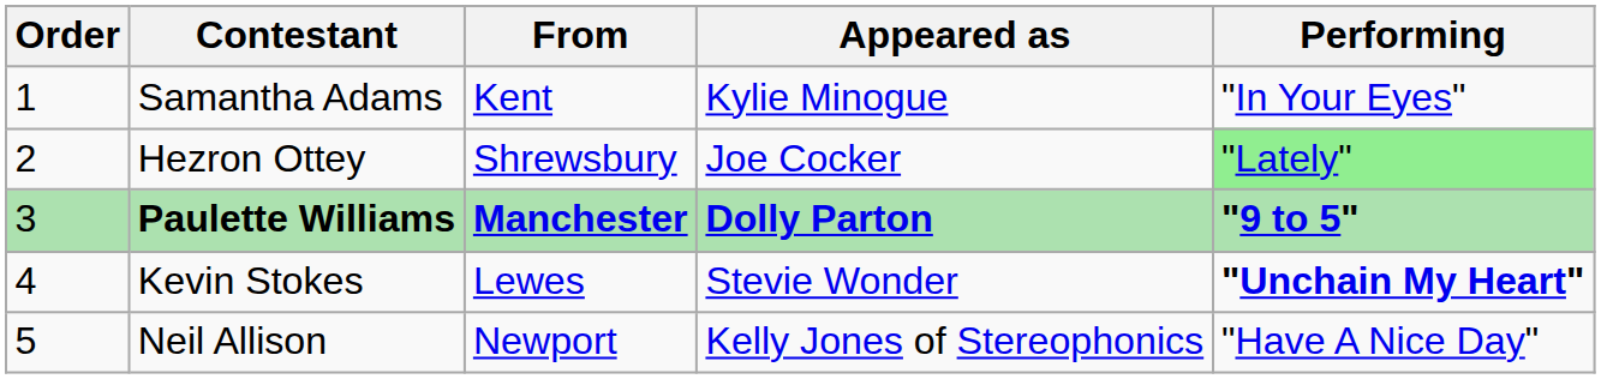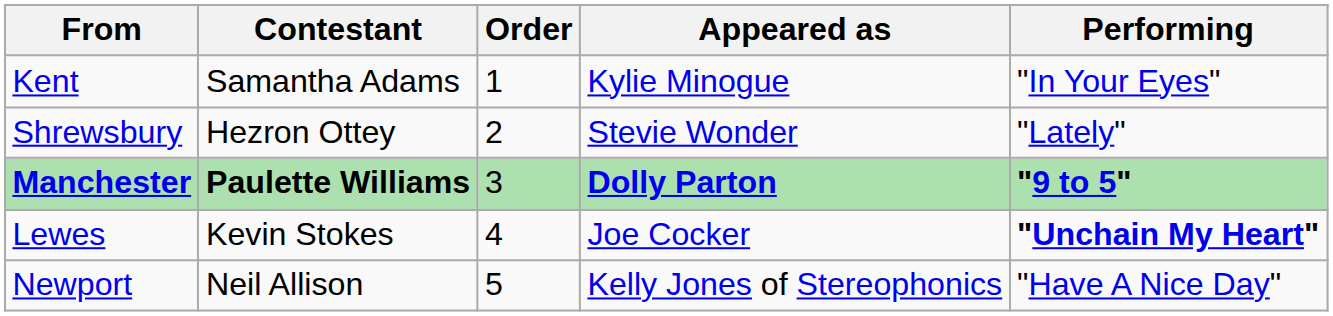columns swapped: Order <-> From
Hezron Ottey | Appeared as: Joe Cocker -> Stevie Wonder
Hezron Ottey | Performing: lightgreen background -> no background
Kevin Stokes | Appeared as: Stevie Wonder -> Joe Cocker
